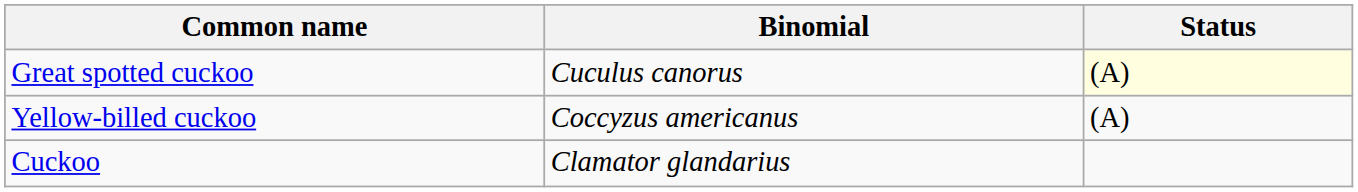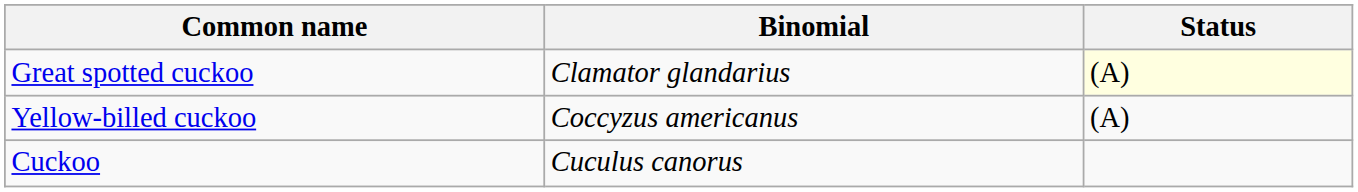Great spotted cuckoo | Binomial: Cuculus canorus -> Clamator glandarius
Cuckoo | Binomial: Clamator glandarius -> Cuculus canorus
